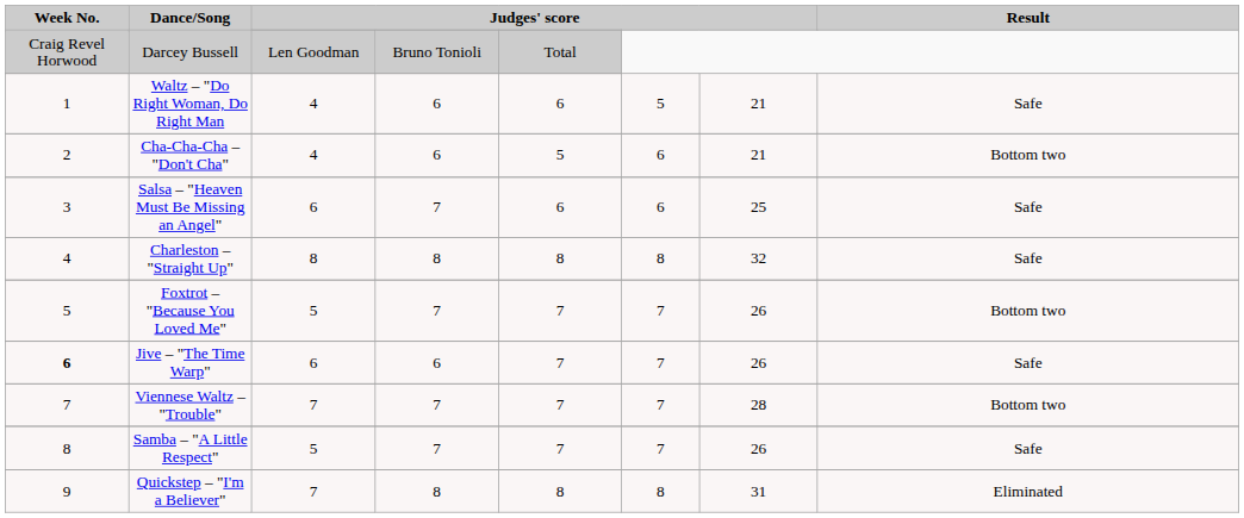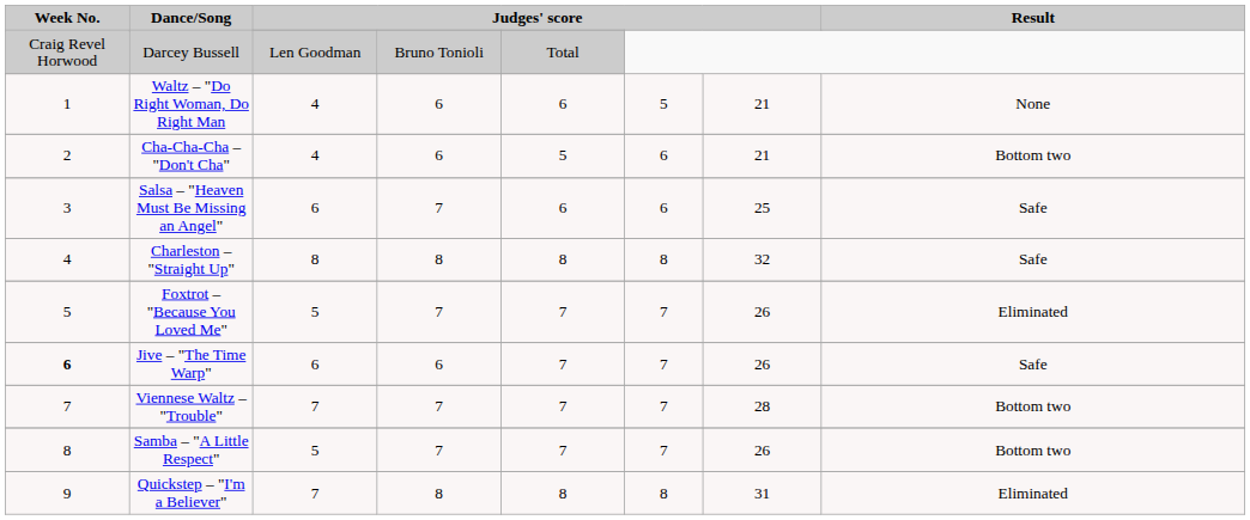Waltz – "Do Right Woman, Do Right Man | Result: Safe -> None
Foxtrot – "Because You Loved Me" | Result: Bottom two -> Eliminated
Samba – "A Little Respect" | Result: Safe -> Bottom two
